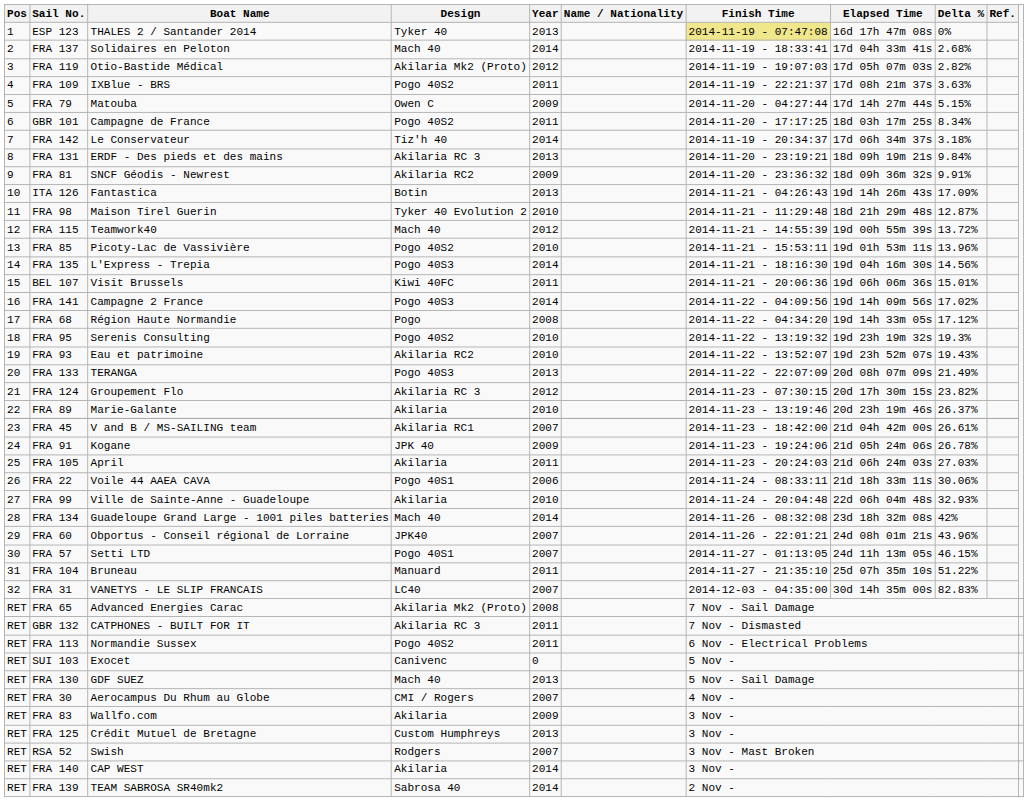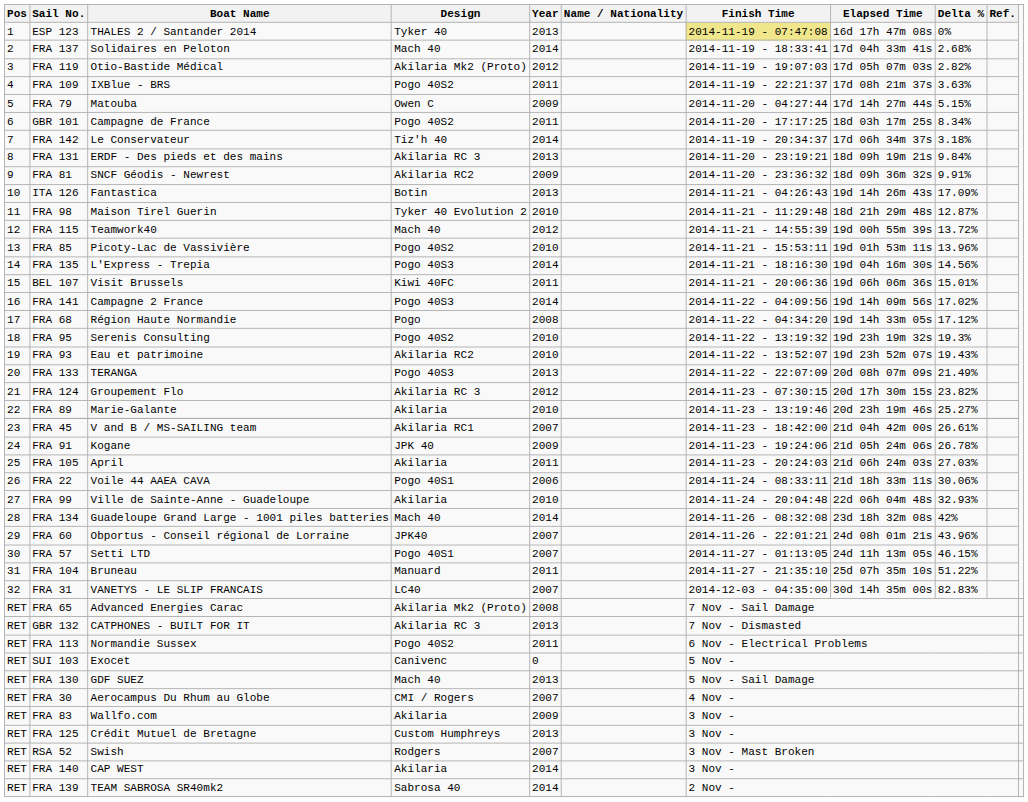FRA 89 | Delta %: 26.37% -> 25.27%
GBR 132 | Year: 2011 -> 2013
